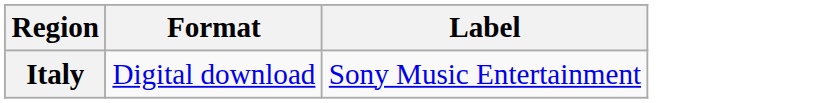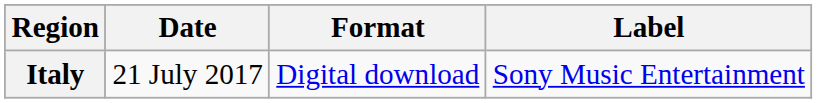+ column: Date | 21 July 2017
